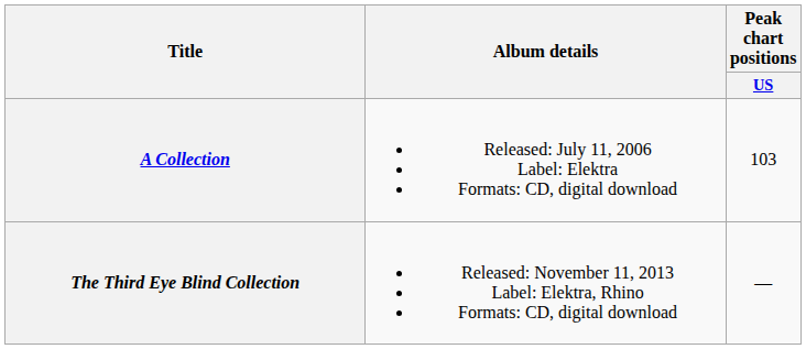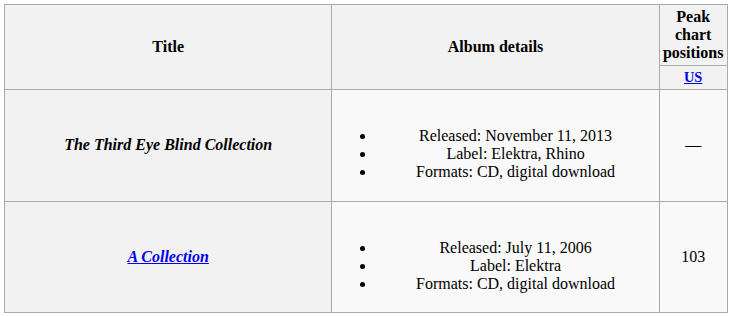rows swapped: A Collection <-> The Third Eye Blind Collection
